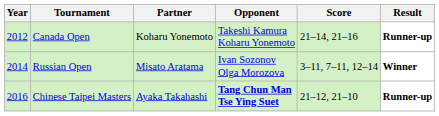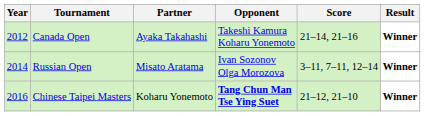Canada Open | Partner: Koharu Yonemoto -> Ayaka Takahashi
Canada Open | Result: Runner-up -> Winner
Chinese Taipei Masters | Partner: Ayaka Takahashi -> Koharu Yonemoto
Chinese Taipei Masters | Result: Runner-up -> Winner
